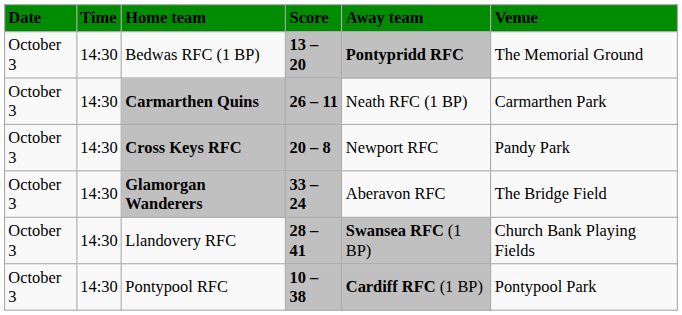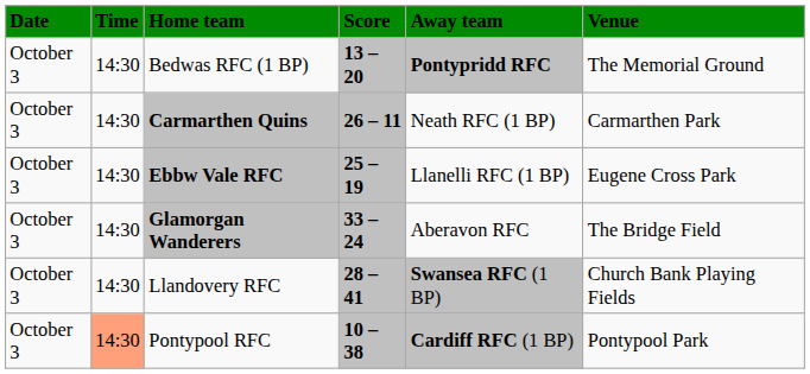- row: October 3 | 14:30 | Cross Keys RFC | 20 – 8 | Newport RFC | Pandy Park
+ row: October 3 | 14:30 | Ebbw Vale RFC | 25 – 19 | Llanelli RFC (1 BP) | Eugene Cross Park
Pontypool RFC | Time: no background -> lightsalmon background
